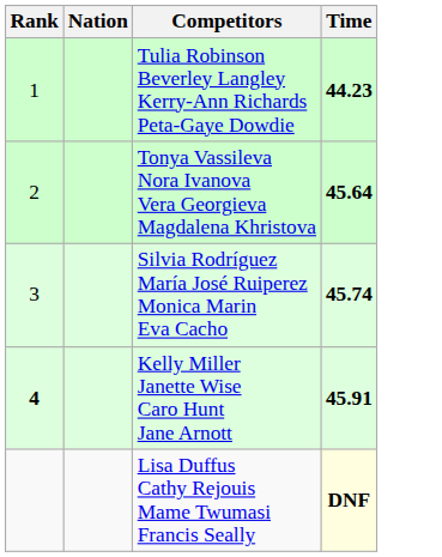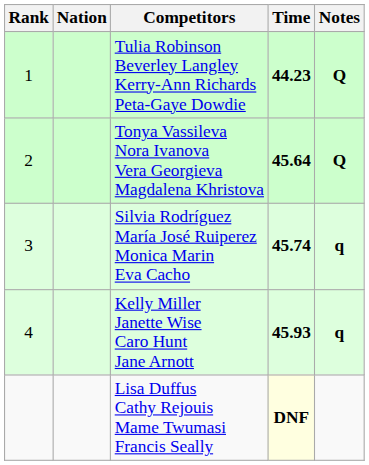+ column: Notes | Q | Q | q | q
Kelly Miller Janette Wise Caro Hunt Jane Arnott | Rank: bold -> normal
Kelly Miller Janette Wise Caro Hunt Jane Arnott | Time: 45.91 -> 45.93
